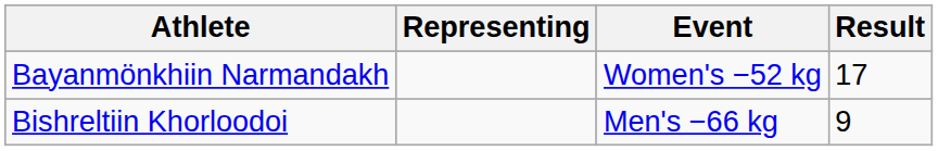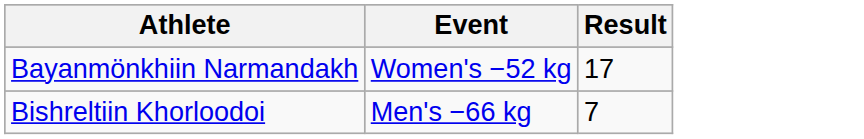- column: Representing
Bishreltiin Khorloodoi | Result: 9 -> 7
